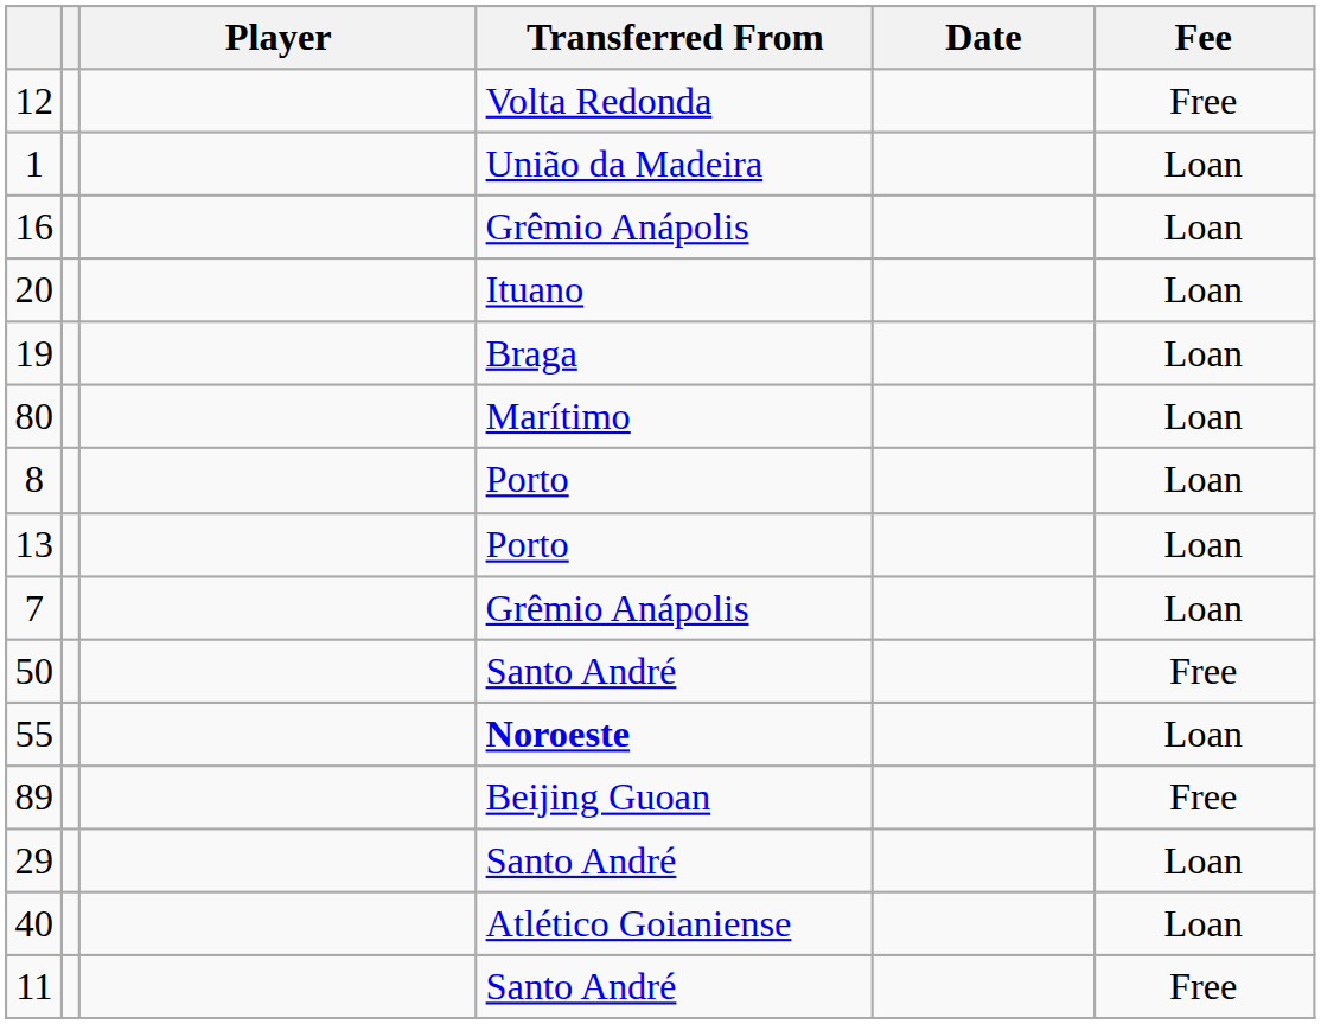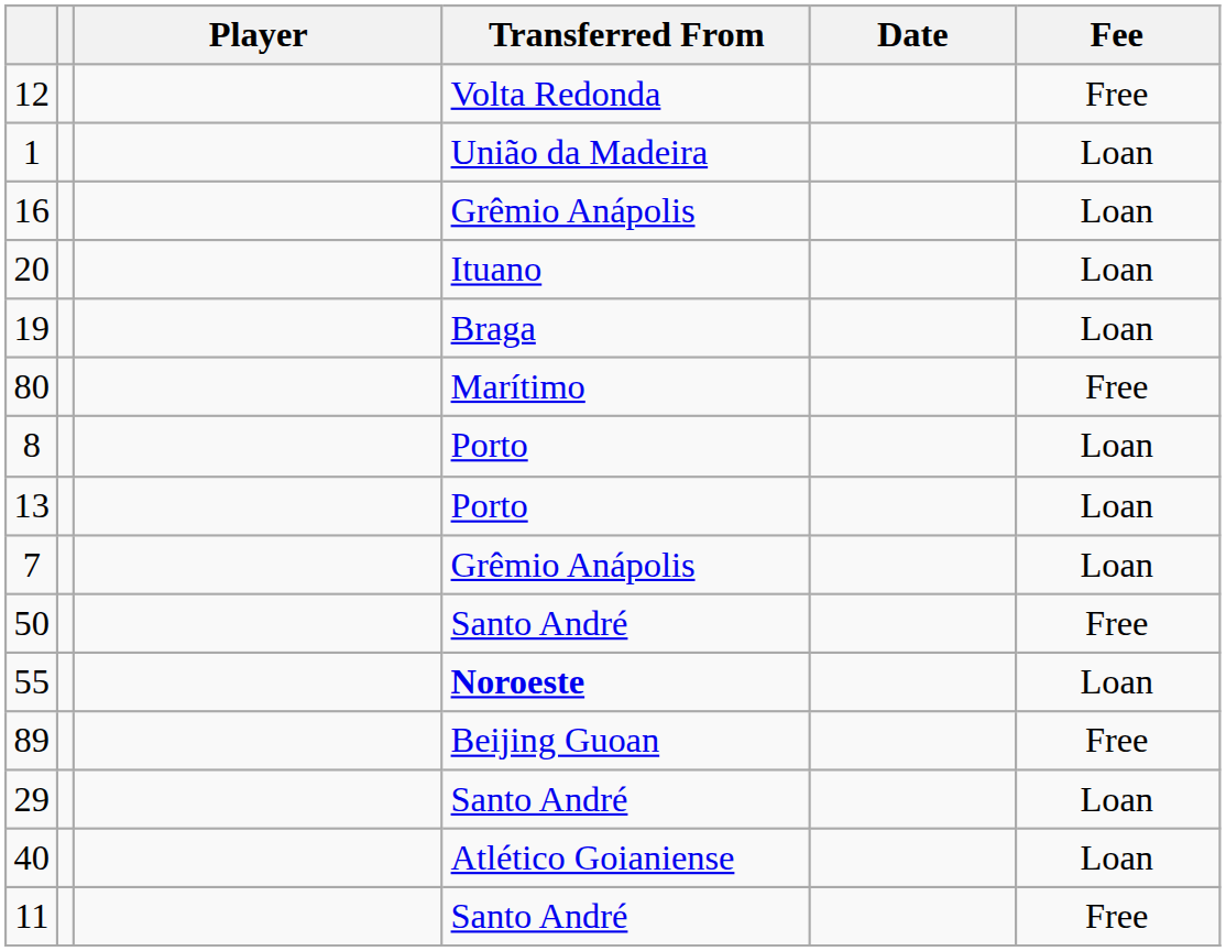80 | Fee: Loan -> Free
